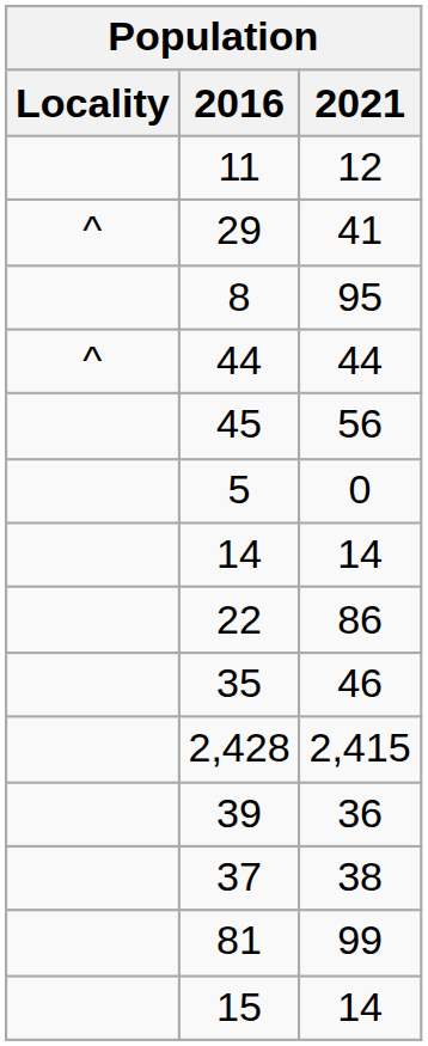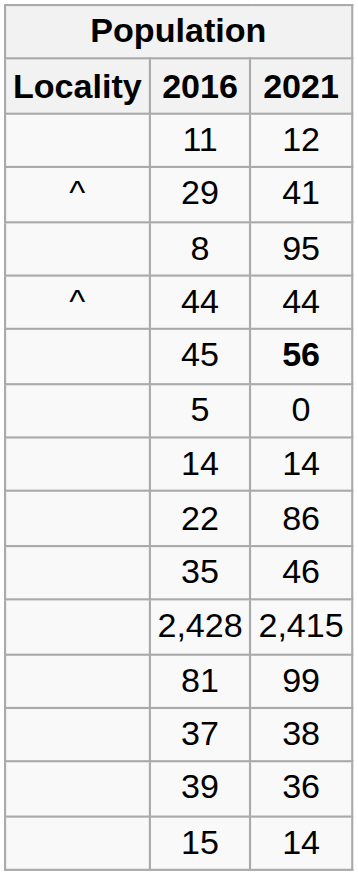45 | 2021: normal -> bold
rows swapped: 39 <-> 81
